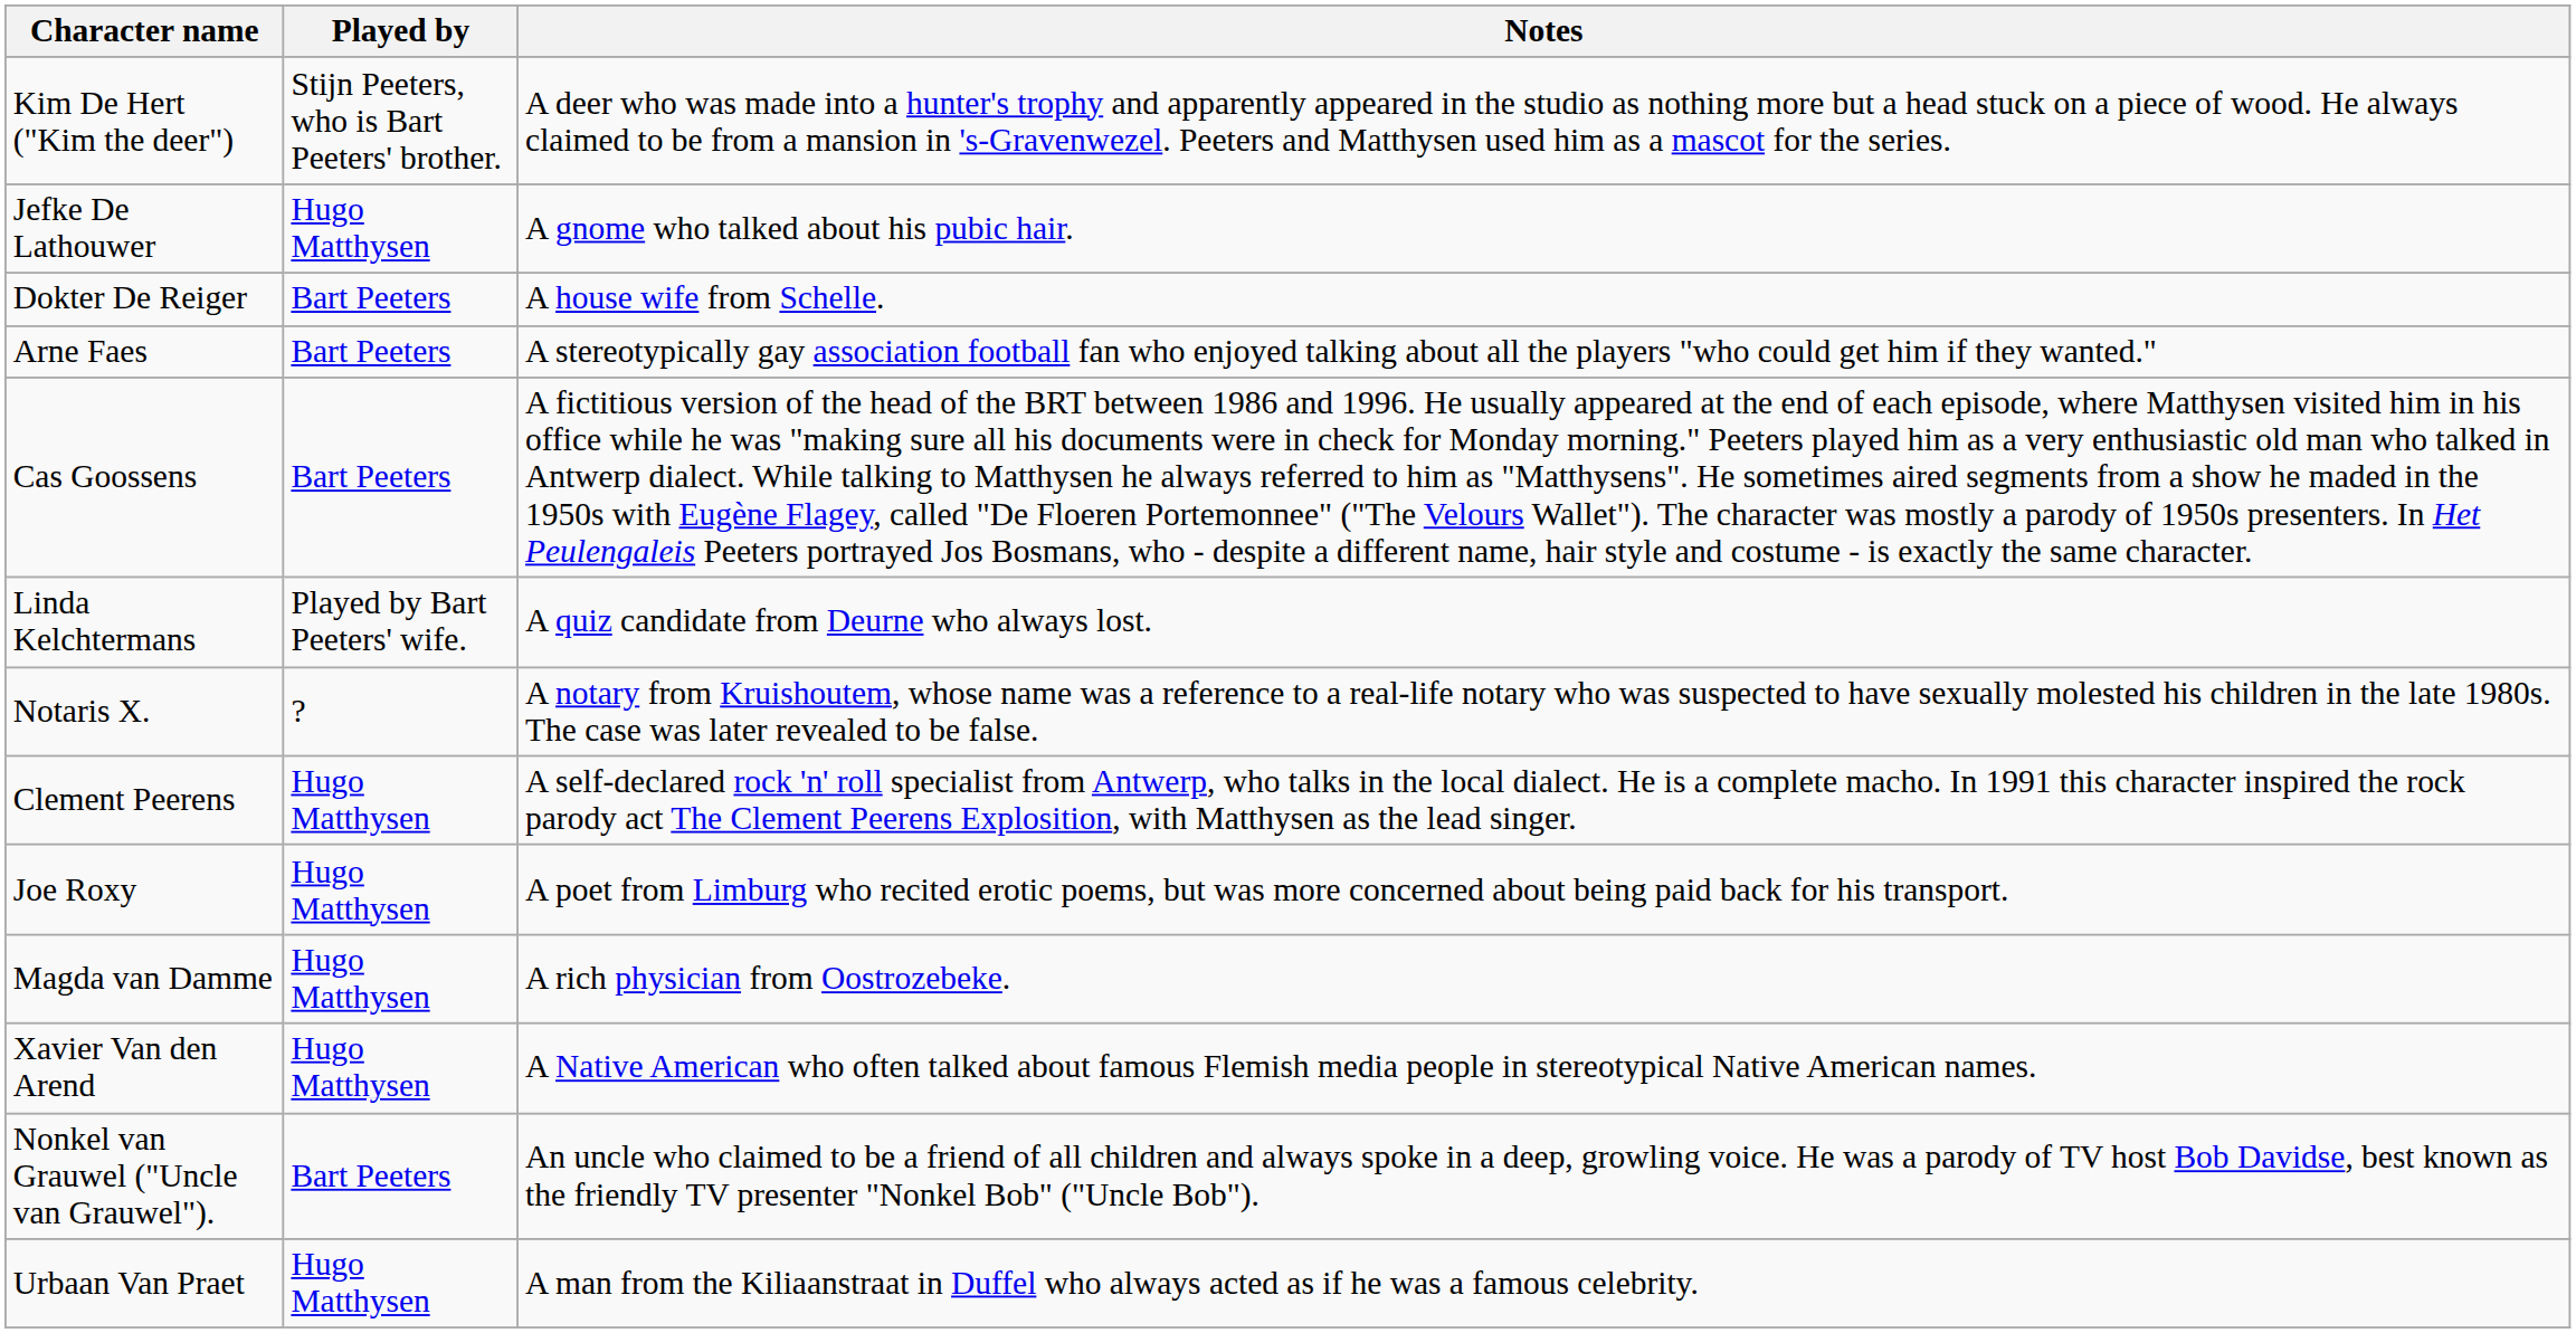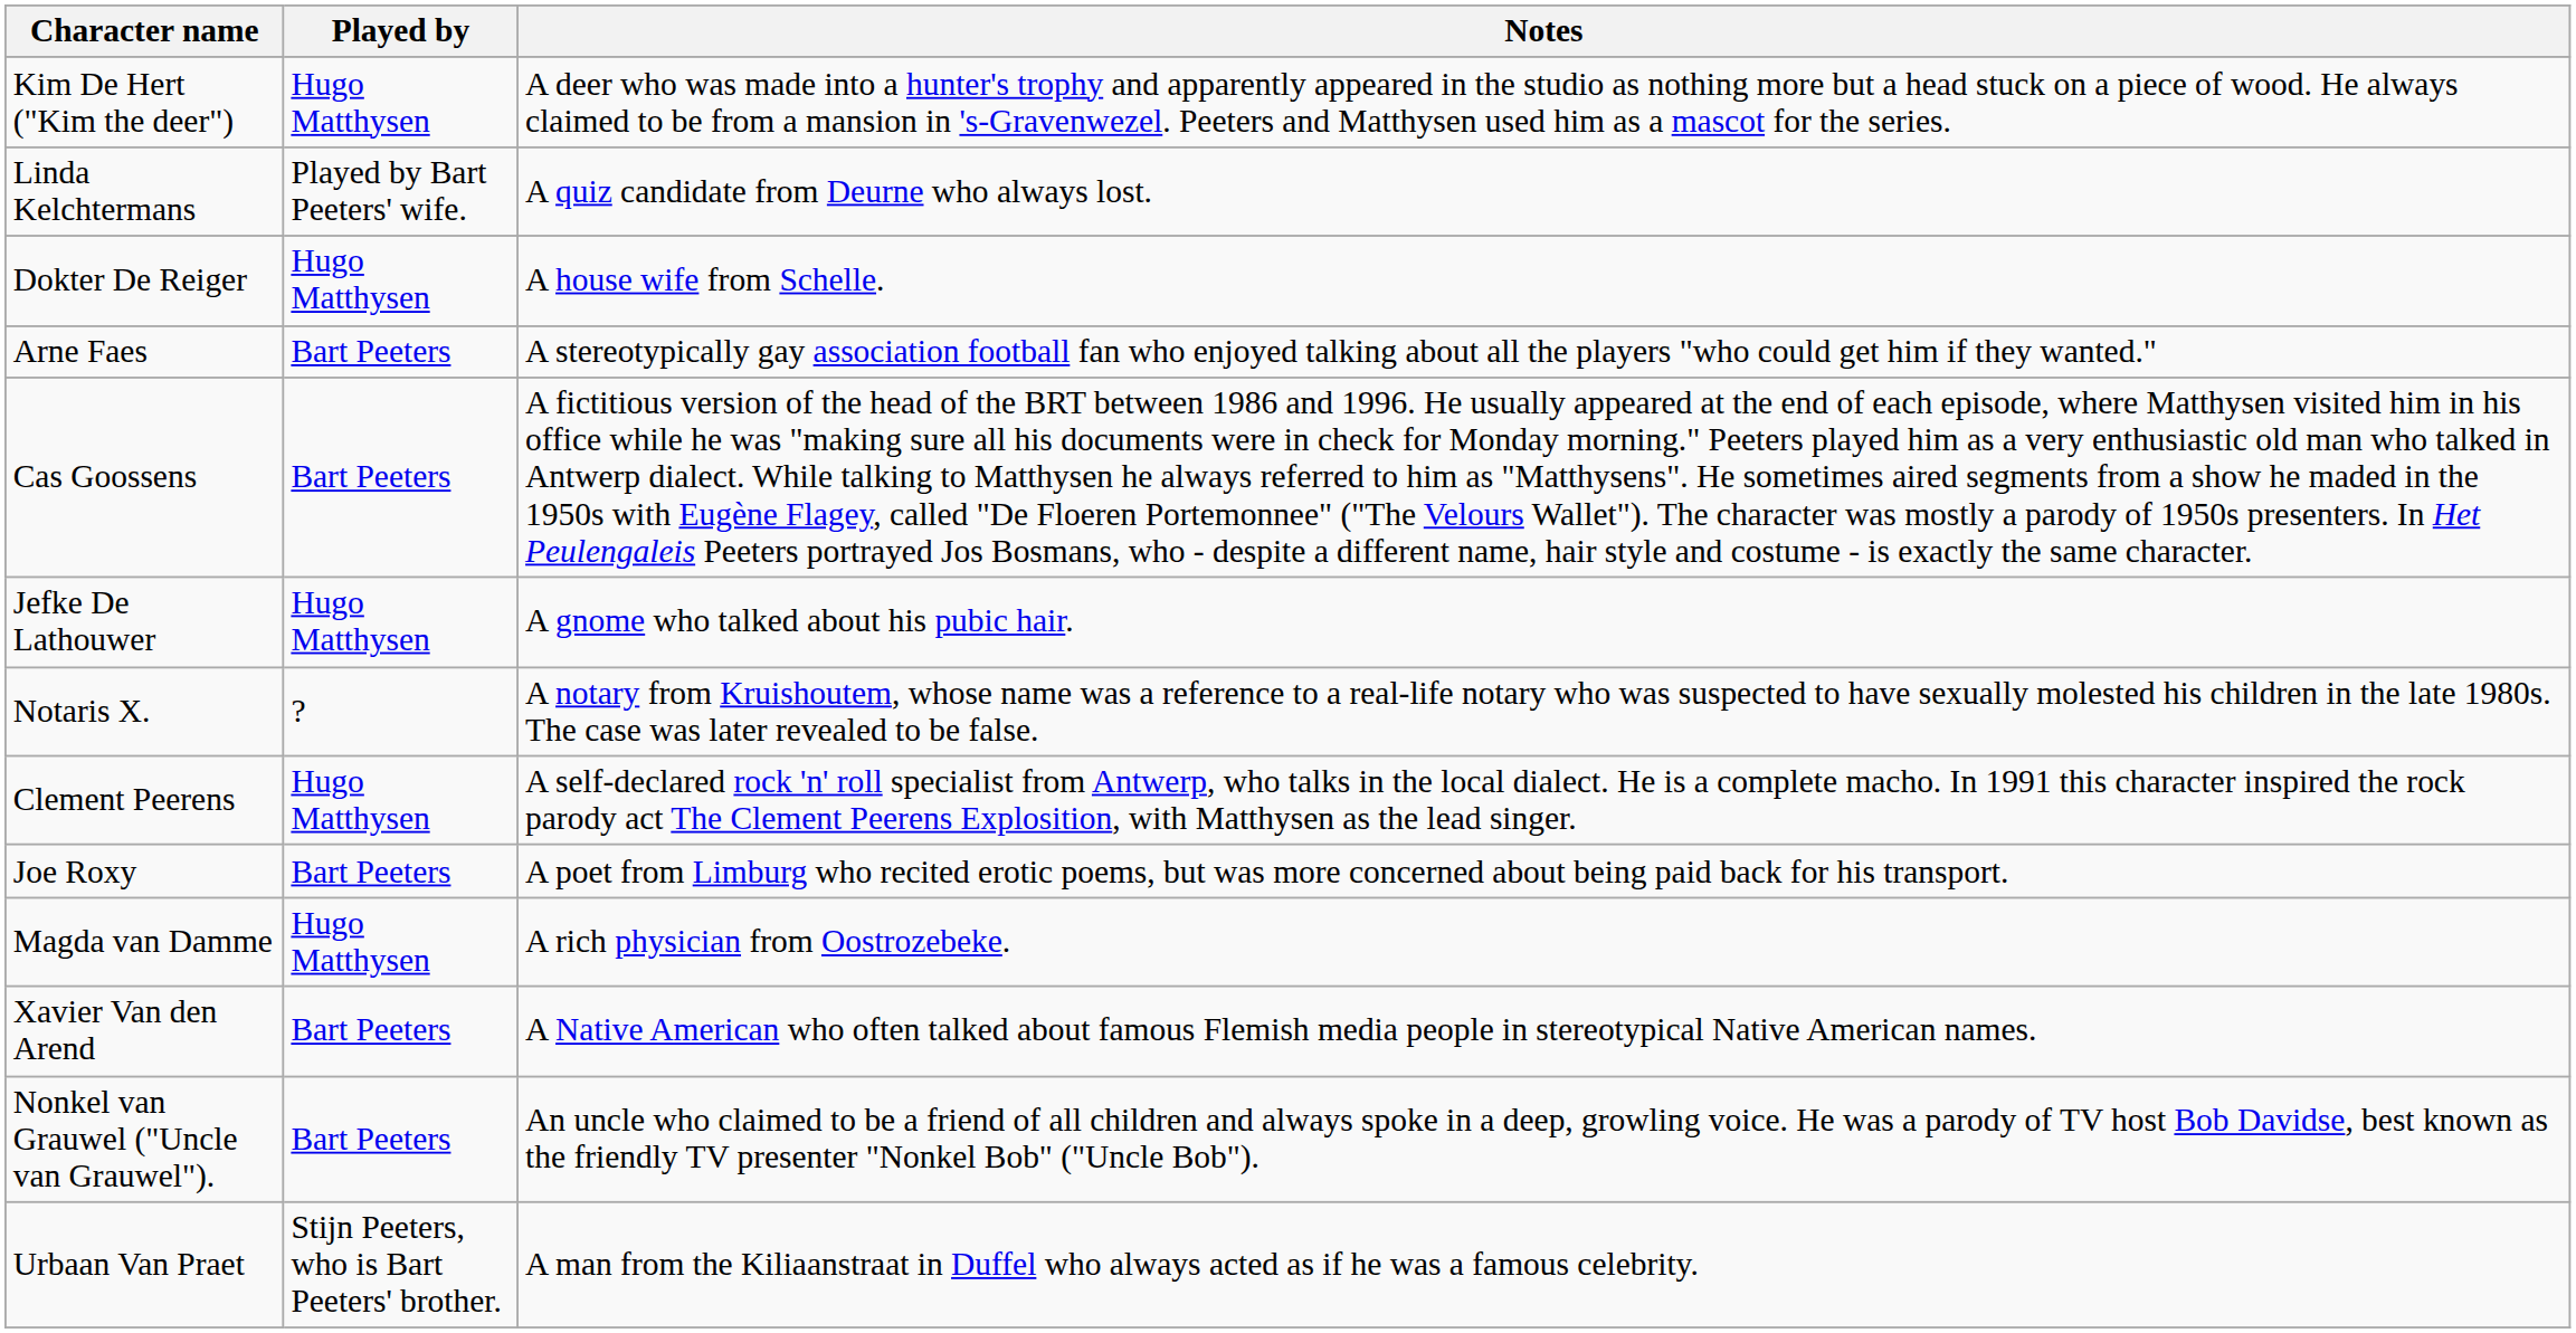Kim De Hert ("Kim the deer") | Played by: Stijn Peeters, who is Bart Peeters' brother. -> Hugo Matthysen
rows swapped: Jefke De Lathouwer <-> Linda Kelchtermans
Dokter De Reiger | Played by: Bart Peeters -> Hugo Matthysen
Joe Roxy | Played by: Hugo Matthysen -> Bart Peeters
Xavier Van den Arend | Played by: Hugo Matthysen -> Bart Peeters
Urbaan Van Praet | Played by: Hugo Matthysen -> Stijn Peeters, who is Bart Peeters' brother.
